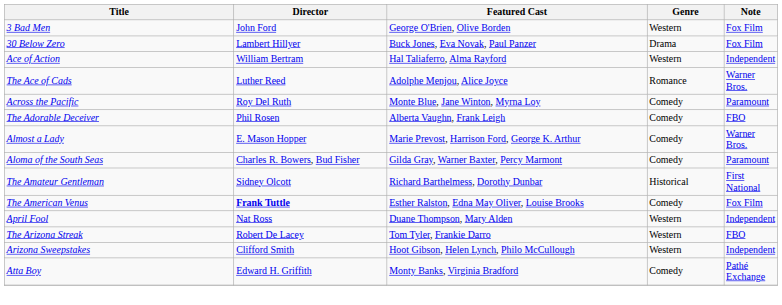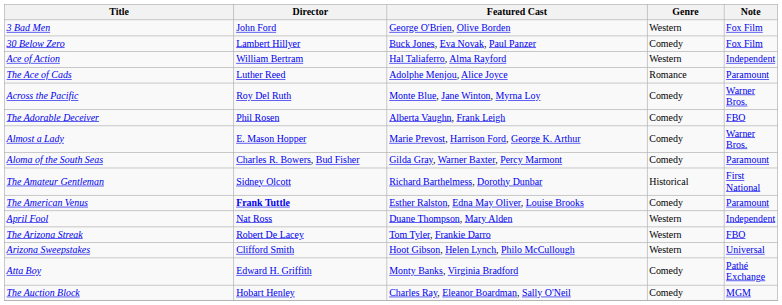30 Below Zero | Genre: Drama -> Comedy
The Ace of Cads | Note: Warner Bros. -> Paramount
Across the Pacific | Note: Paramount -> Warner Bros.
The American Venus | Note: Fox Film -> Paramount
Arizona Sweepstakes | Note: Independent -> Universal
+ row: The Auction Block | Hobart Henley | Charles Ray, Eleanor Boardman, Sally O'Neil | Comedy | MGM
